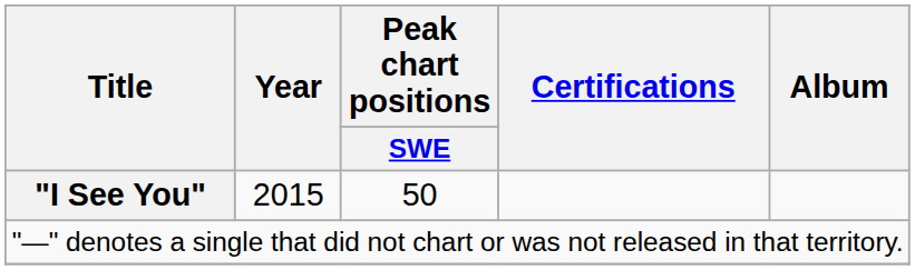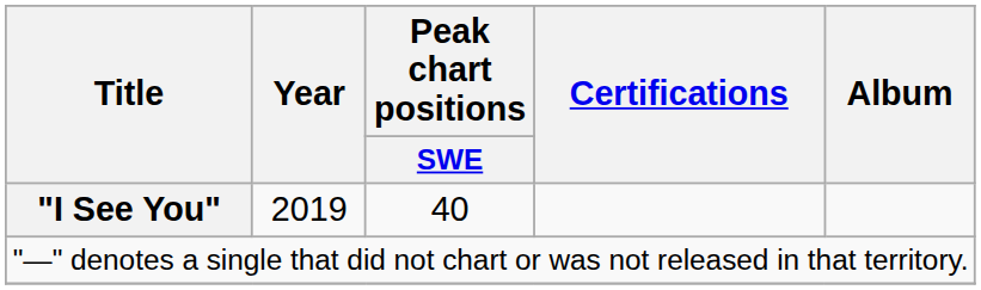"I See You" | Year: 2015 -> 2019
"I See You" | Peak chart positions / SWE: 50 -> 40
